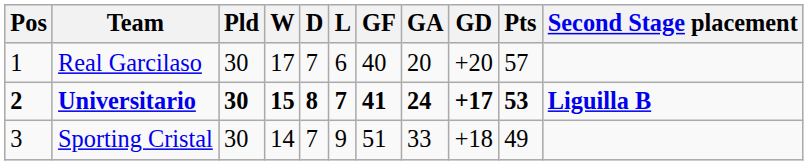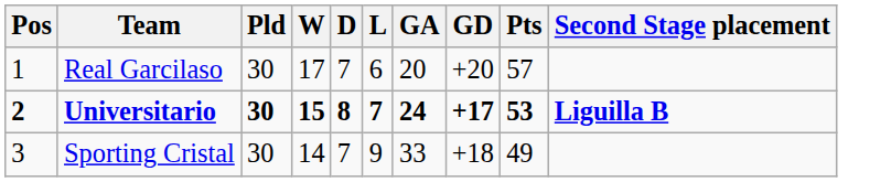- column: GF | 40 | 41 | 51
